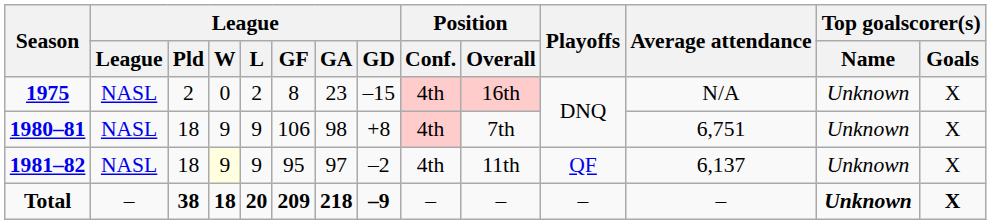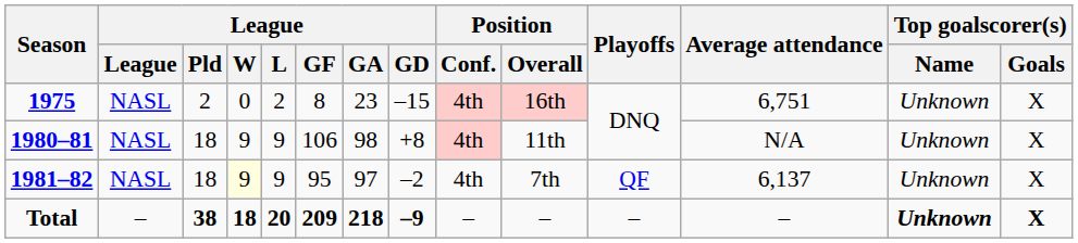1975 | Average attendance: N/A -> 6,751
1980–81 | Position / Overall: 7th -> 11th
1980–81 | Average attendance: 6,751 -> N/A
1981–82 | Position / Overall: 11th -> 7th
